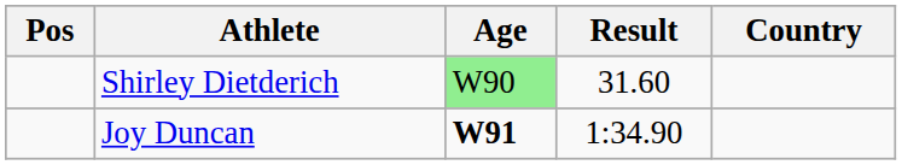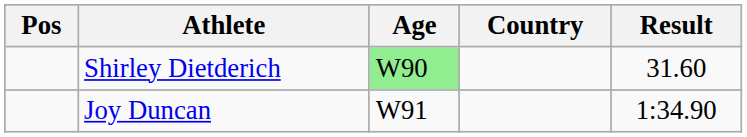columns swapped: Country <-> Result
Joy Duncan | Age: bold -> normal
